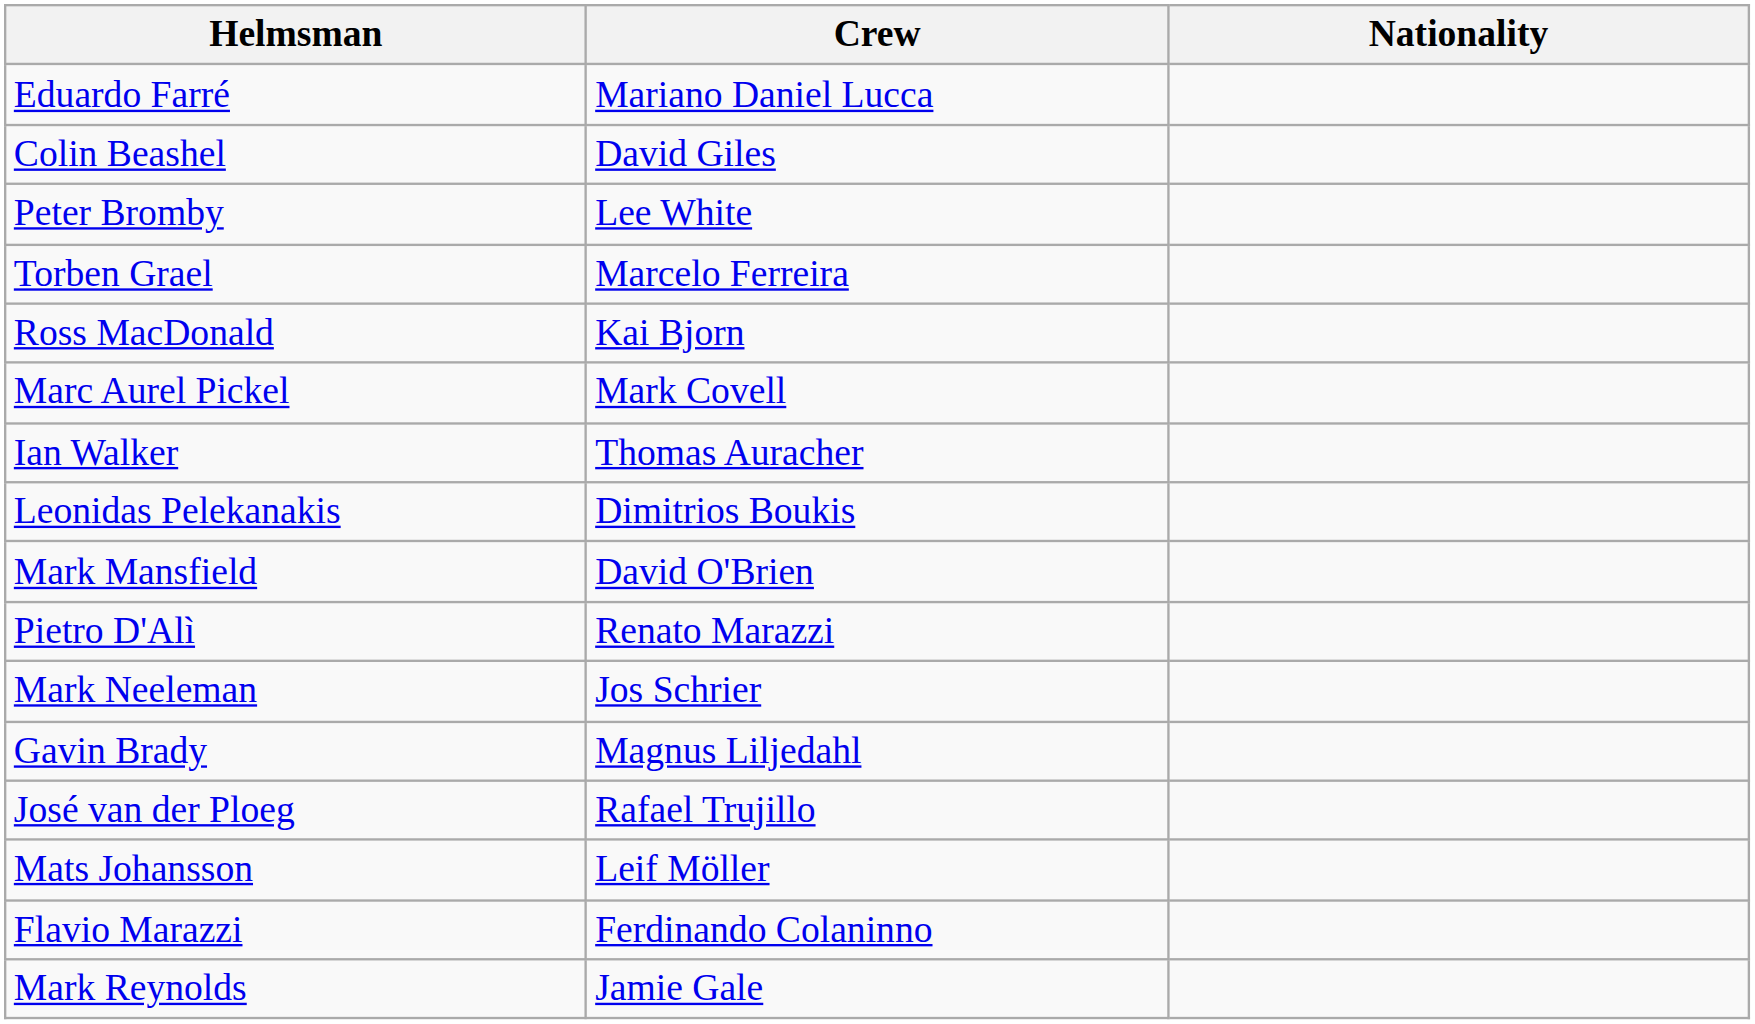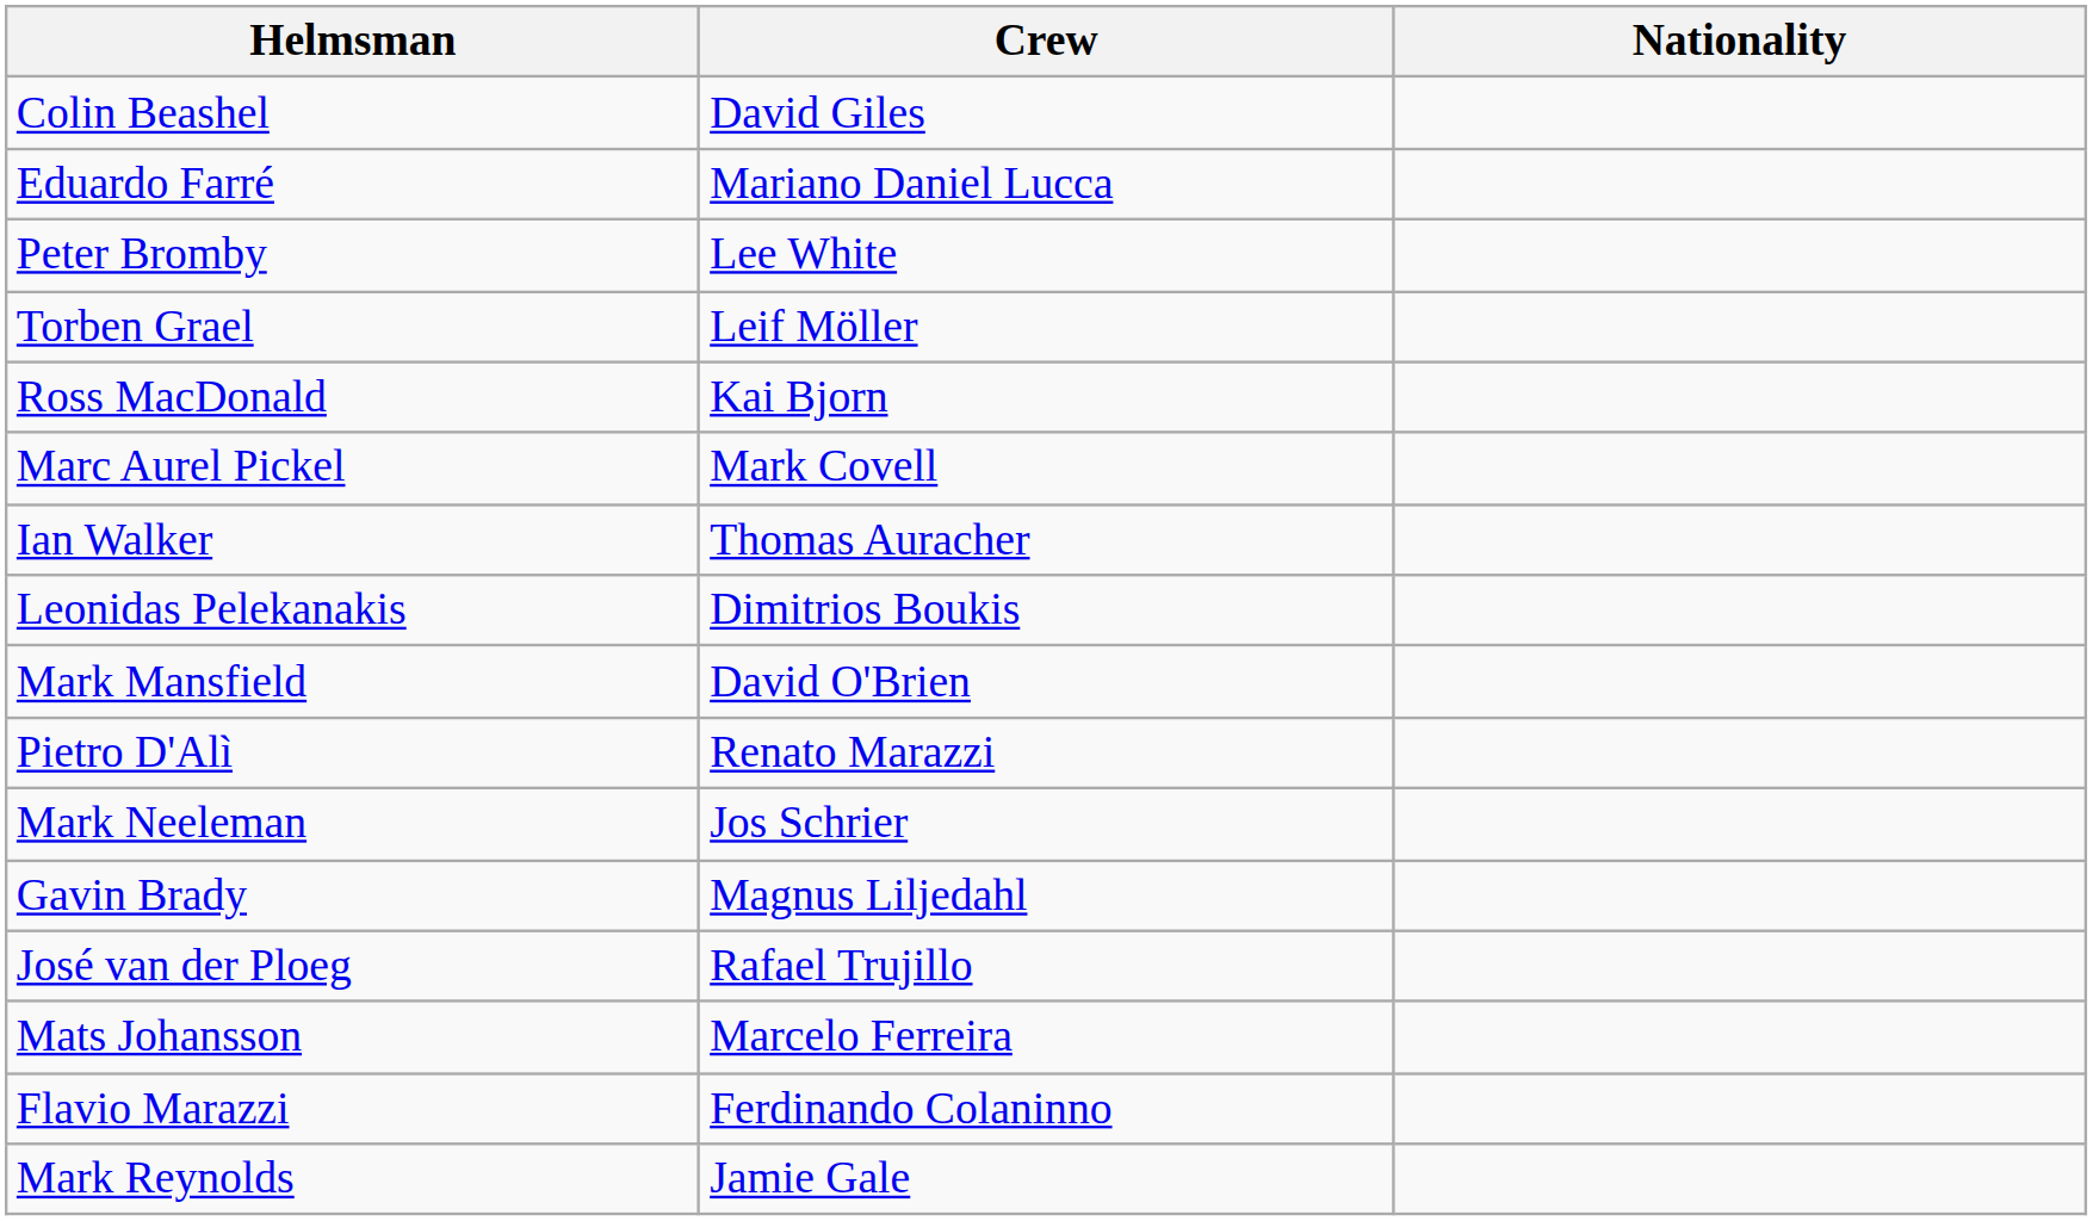rows swapped: Eduardo Farré <-> Colin Beashel
Torben Grael | Crew: Marcelo Ferreira -> Leif Möller
Mats Johansson | Crew: Leif Möller -> Marcelo Ferreira
